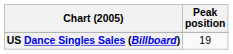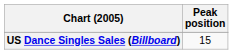US Dance Singles Sales (Billboard) | Peak position: 19 -> 15
